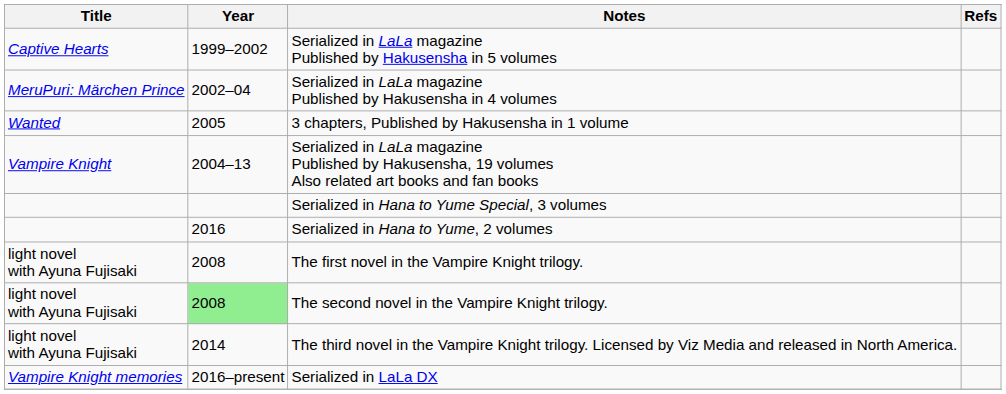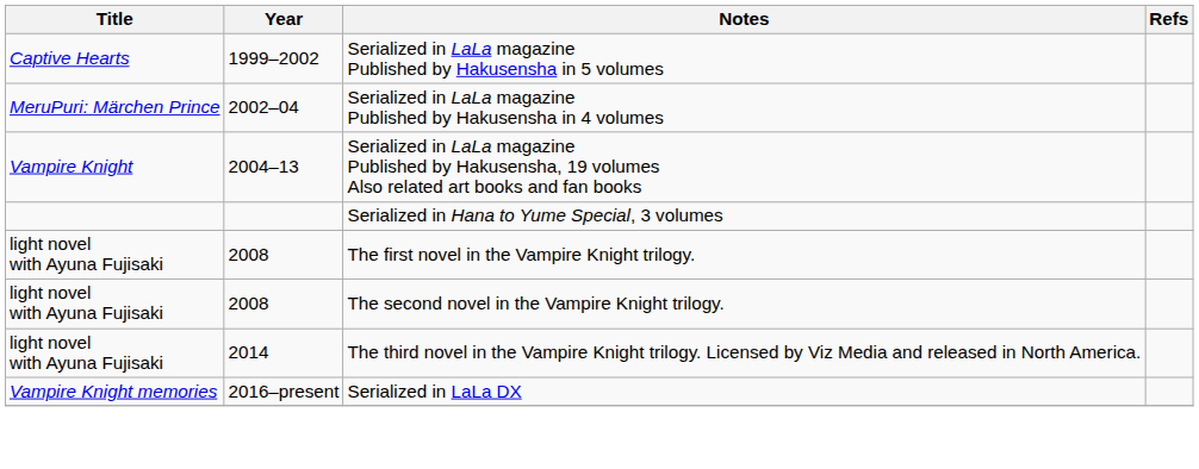- row: Wanted | 2005 | 3 chapters, Published by Hakusensha in 1 volume
- row: 2016 | Serialized in Hana to Yume, 2 volumes
The second novel in the Vampire Knight trilogy. | Year: lightgreen background -> no background
